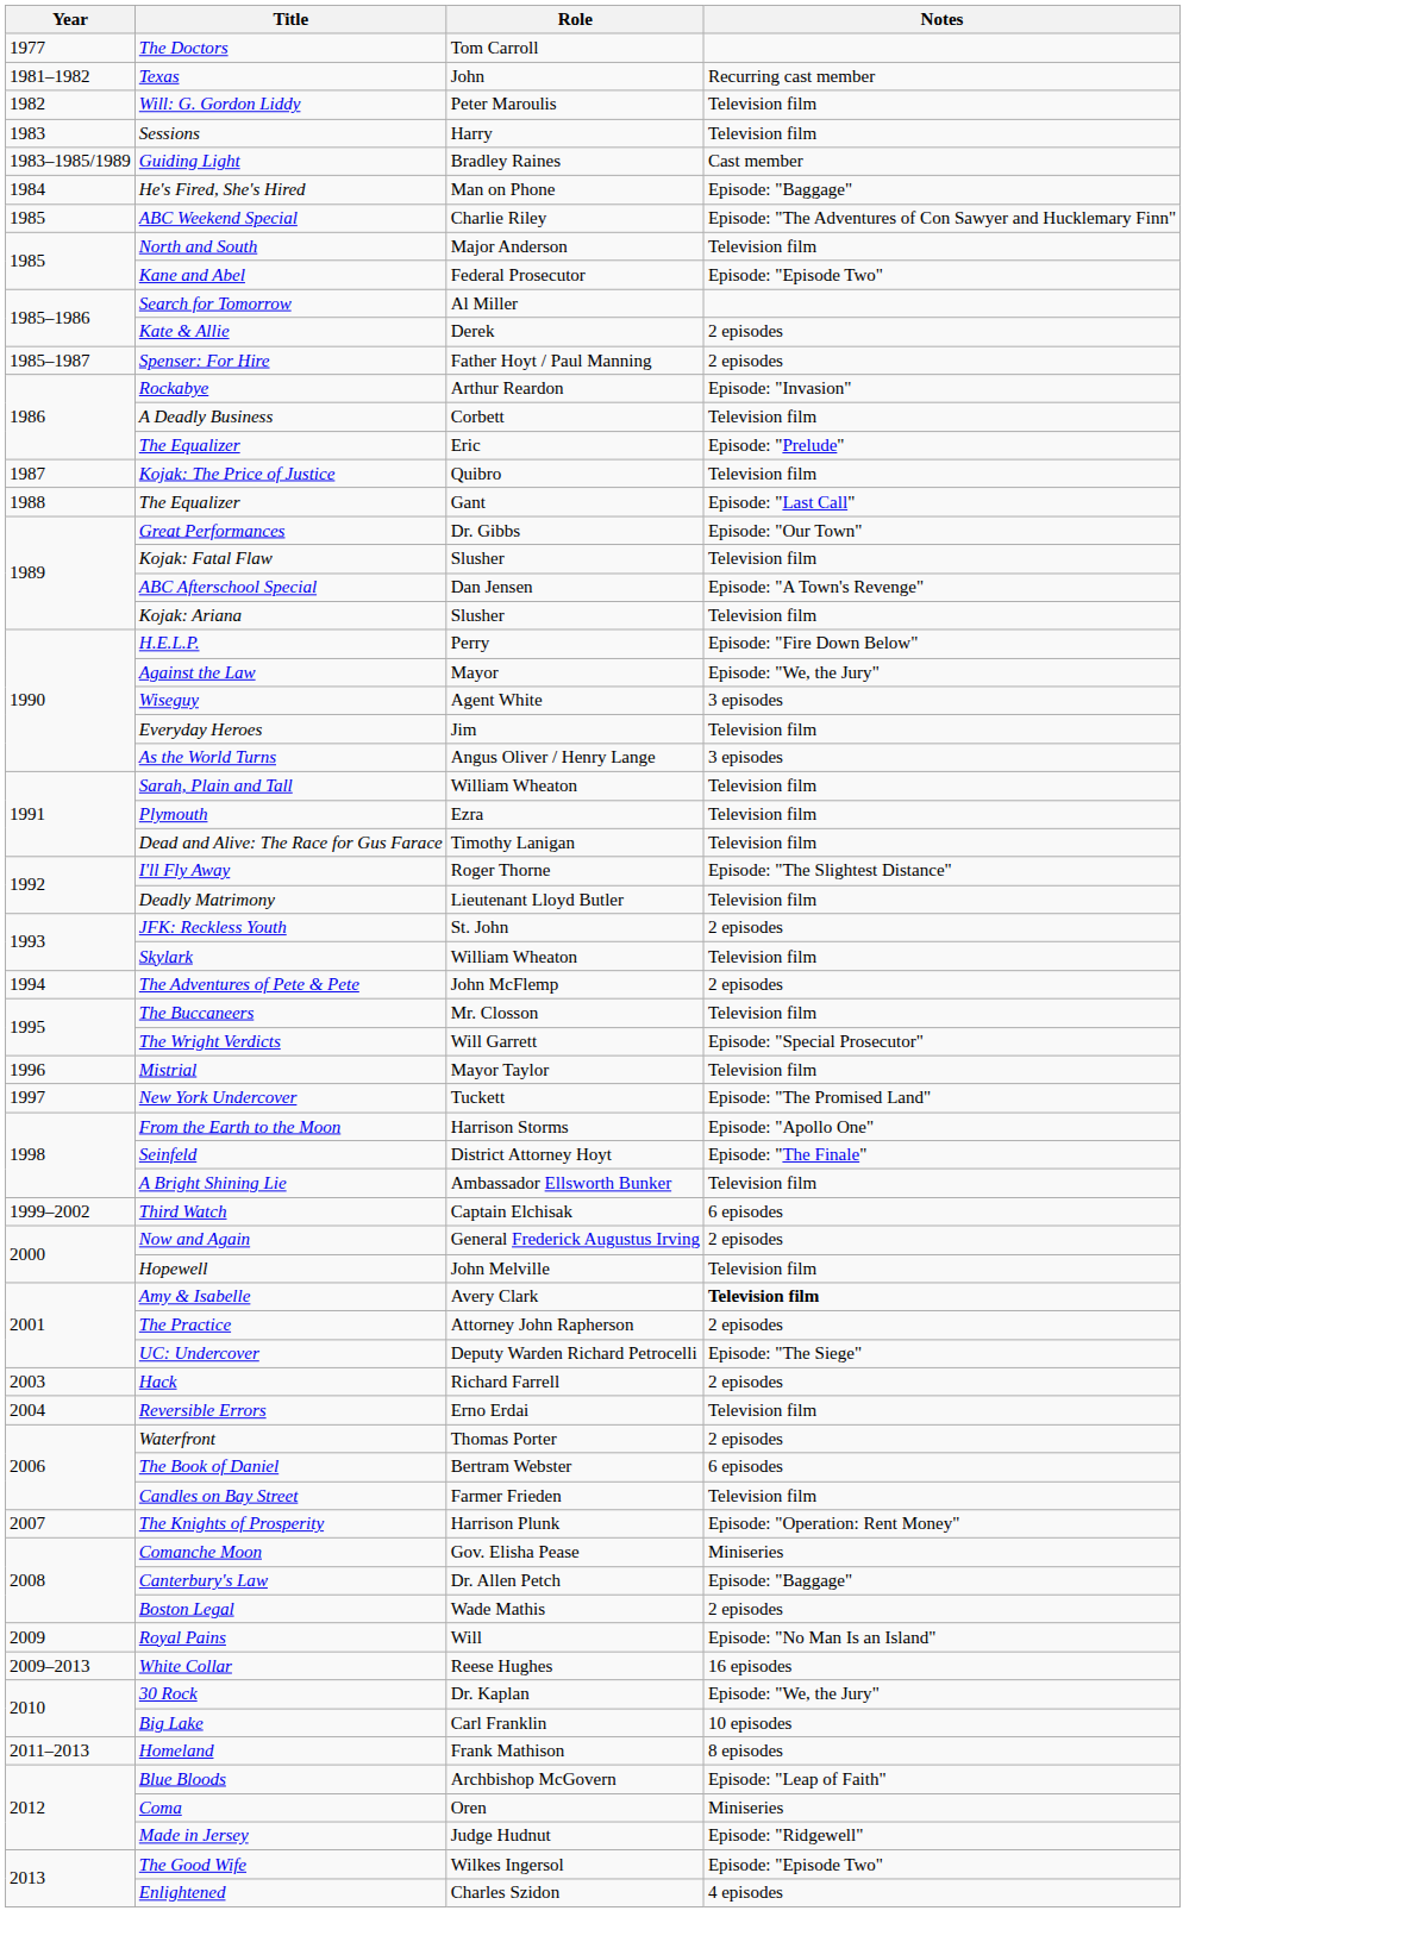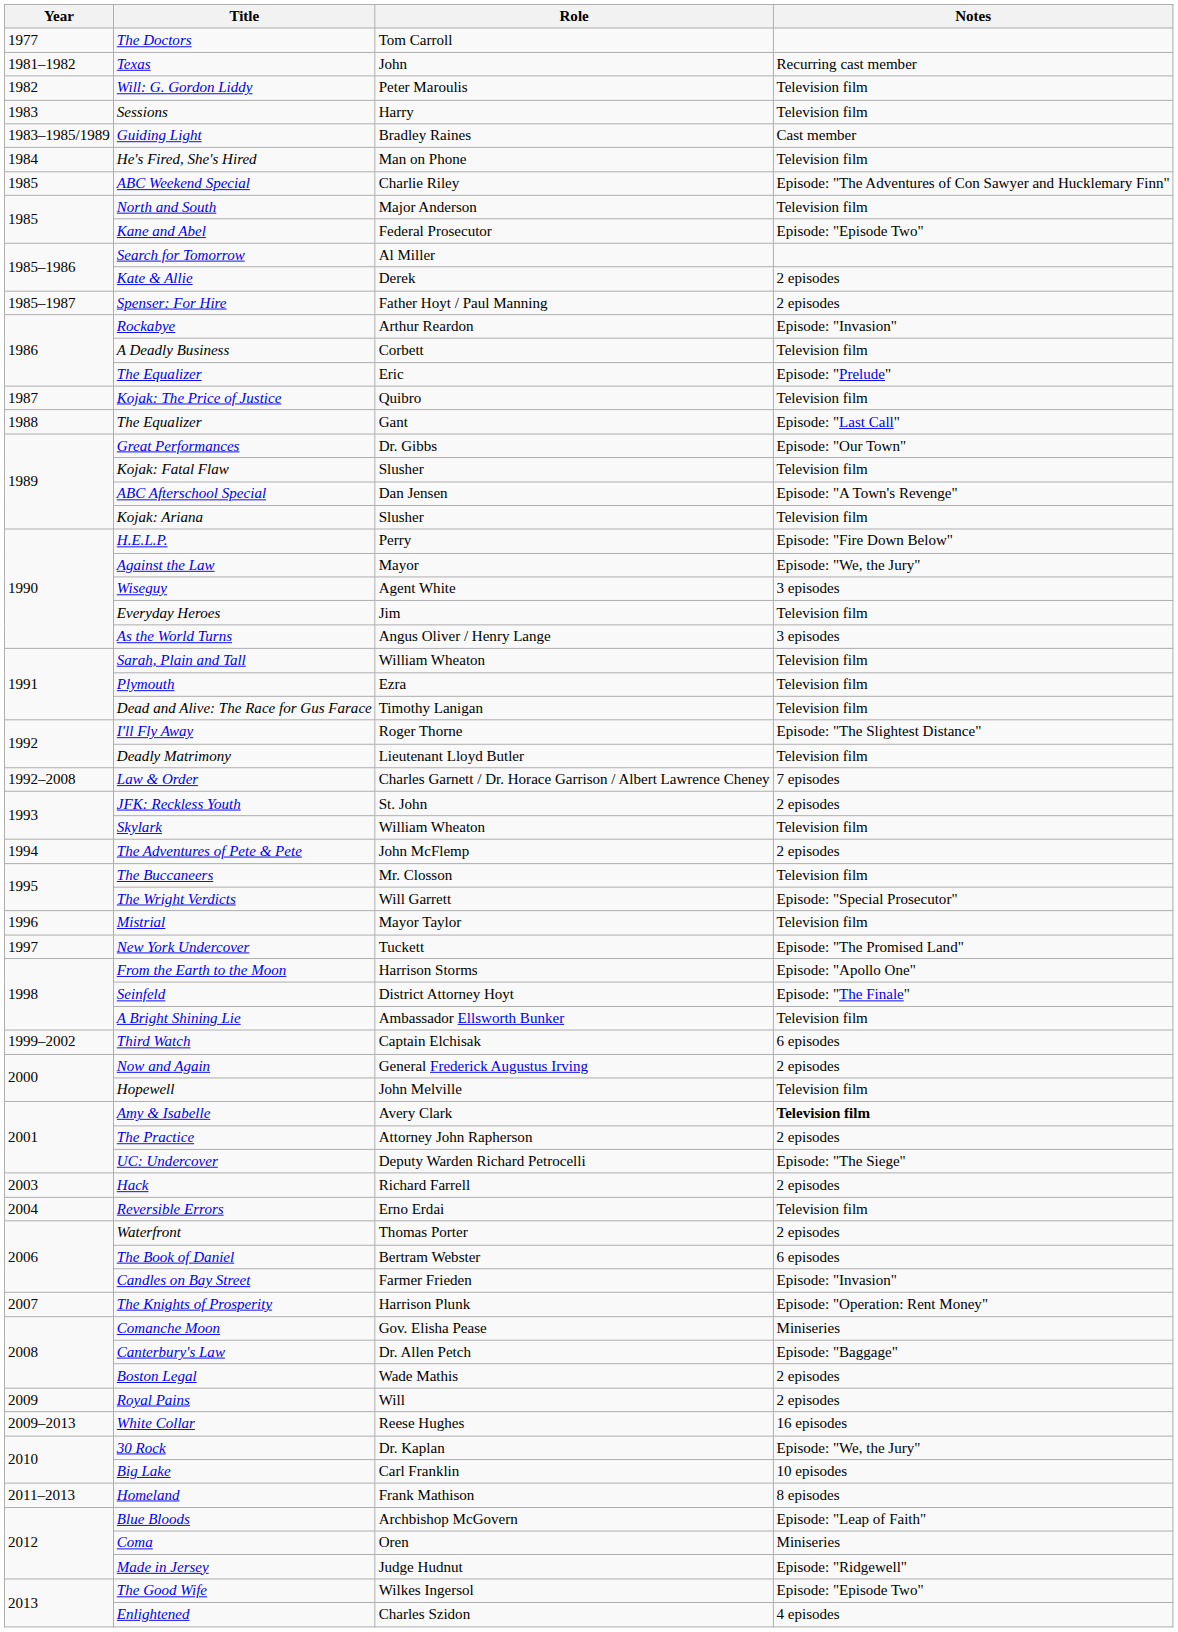He's Fired, She's Hired | Notes: Episode: "Baggage" -> Television film
+ row: 1992–2008 | Law & Order | Charles Garnett / Dr. Horace Garrison / Albert Lawrence Cheney | 7 episodes
Candles on Bay Street | Notes: Television film -> Episode: "Invasion"
Royal Pains | Notes: Episode: "No Man Is an Island" -> 2 episodes
